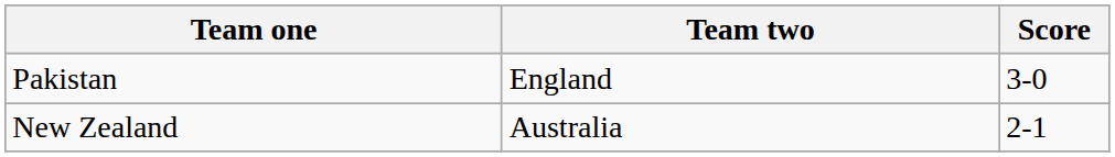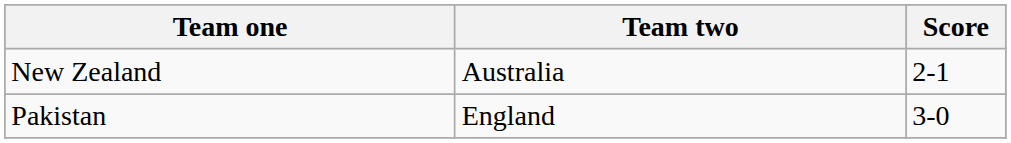rows swapped: New Zealand <-> Pakistan
